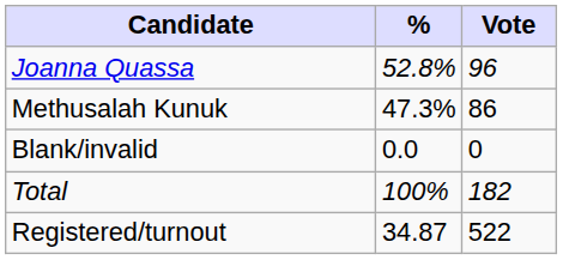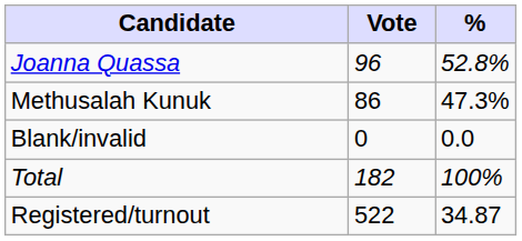columns swapped: Vote <-> %
